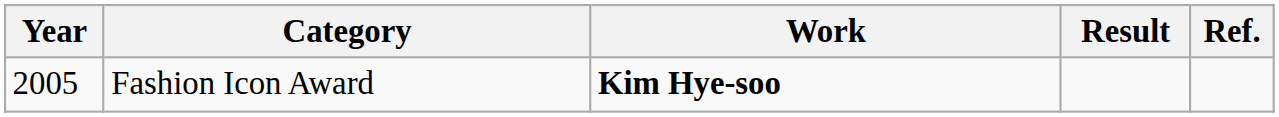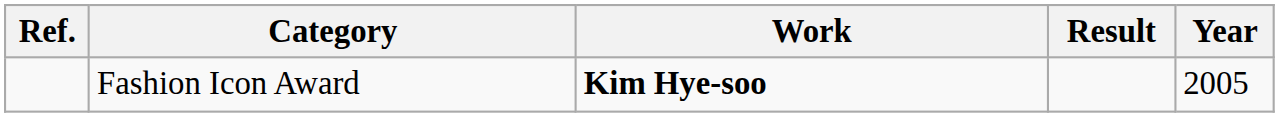columns swapped: Year <-> Ref.
